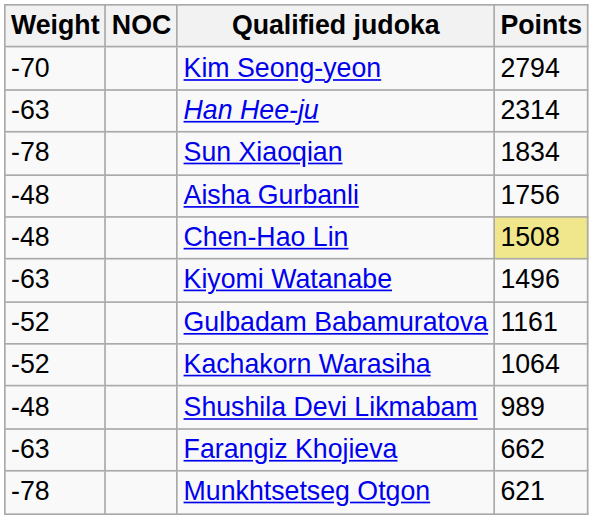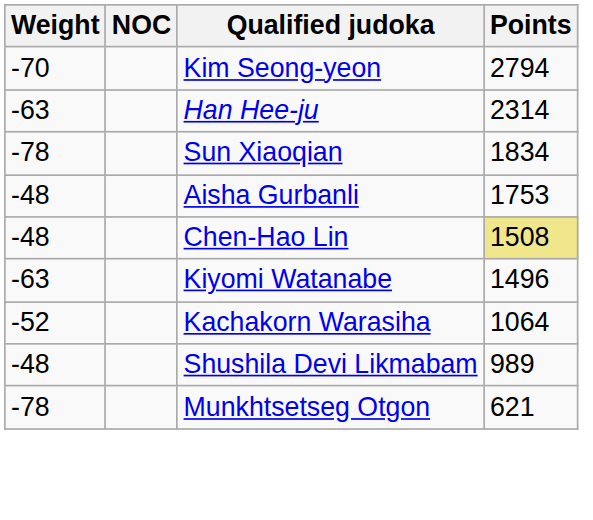Aisha Gurbanli | Points: 1756 -> 1753
- row: -52 | Gulbadam Babamuratova | 1161
- row: -63 | Farangiz Khojieva | 662
